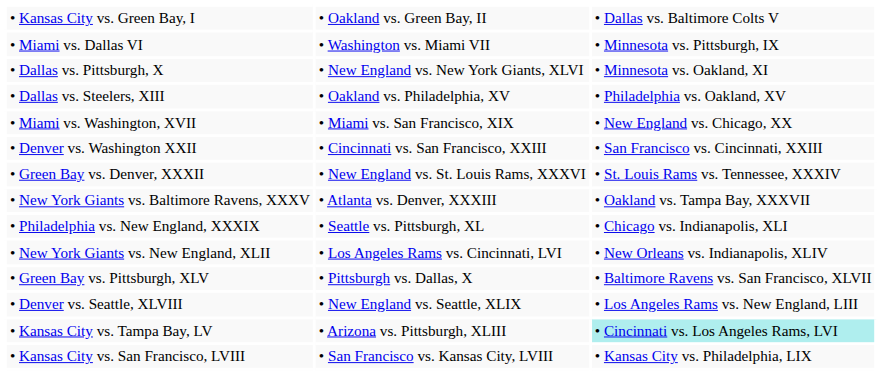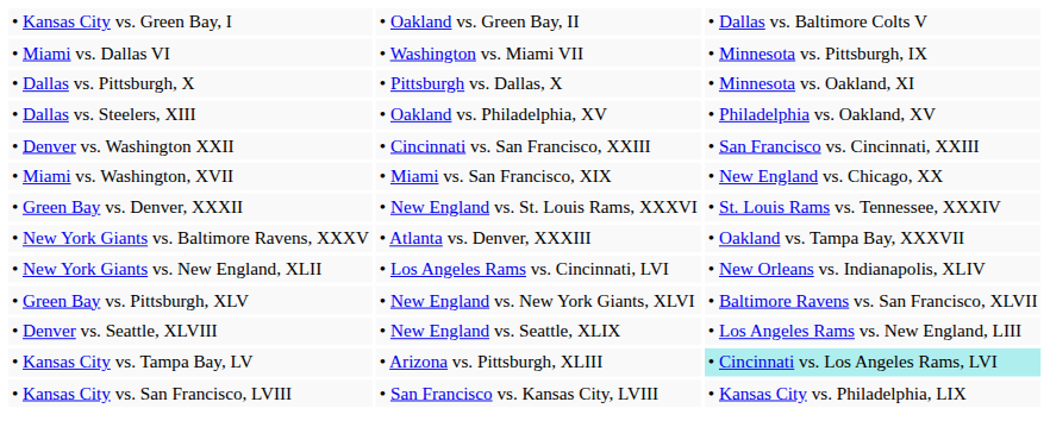• Dallas vs. Pittsburgh, X | column 2: • New England vs. New York Giants, XLVI -> • Pittsburgh vs. Dallas, X
rows swapped: • Miami vs. Washington, XVII <-> • Denver vs. Washington XXII
- row: • Philadelphia vs. New England, XXXIX | • Seattle vs. Pittsburgh, XL | • Chicago vs. Indianapolis, XLI
• Green Bay vs. Pittsburgh, XLV | column 2: • Pittsburgh vs. Dallas, X -> • New England vs. New York Giants, XLVI
